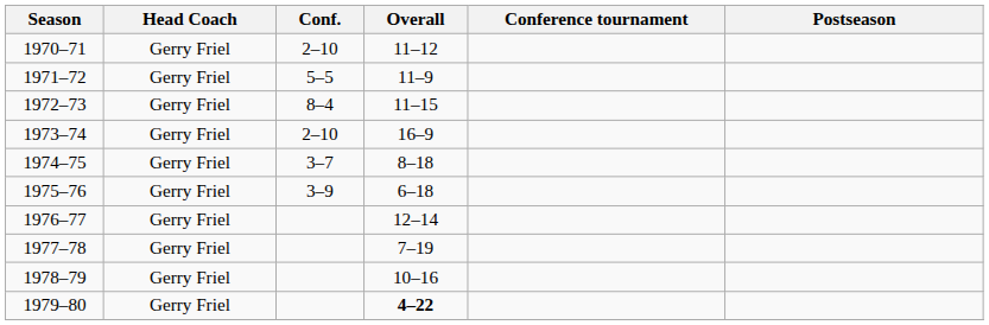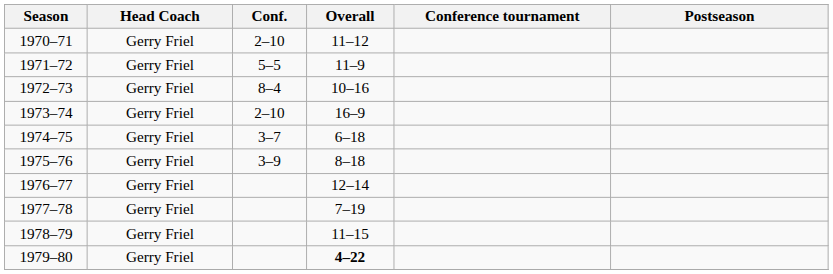1972–73 | Overall: 11–15 -> 10–16
1974–75 | Overall: 8–18 -> 6–18
1975–76 | Overall: 6–18 -> 8–18
1978–79 | Overall: 10–16 -> 11–15
